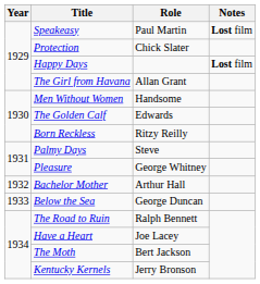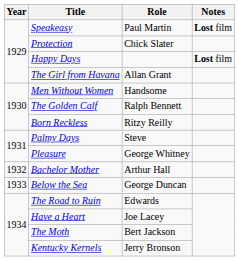The Golden Calf | Role: Edwards -> Ralph Bennett
The Road to Ruin | Role: Ralph Bennett -> Edwards
